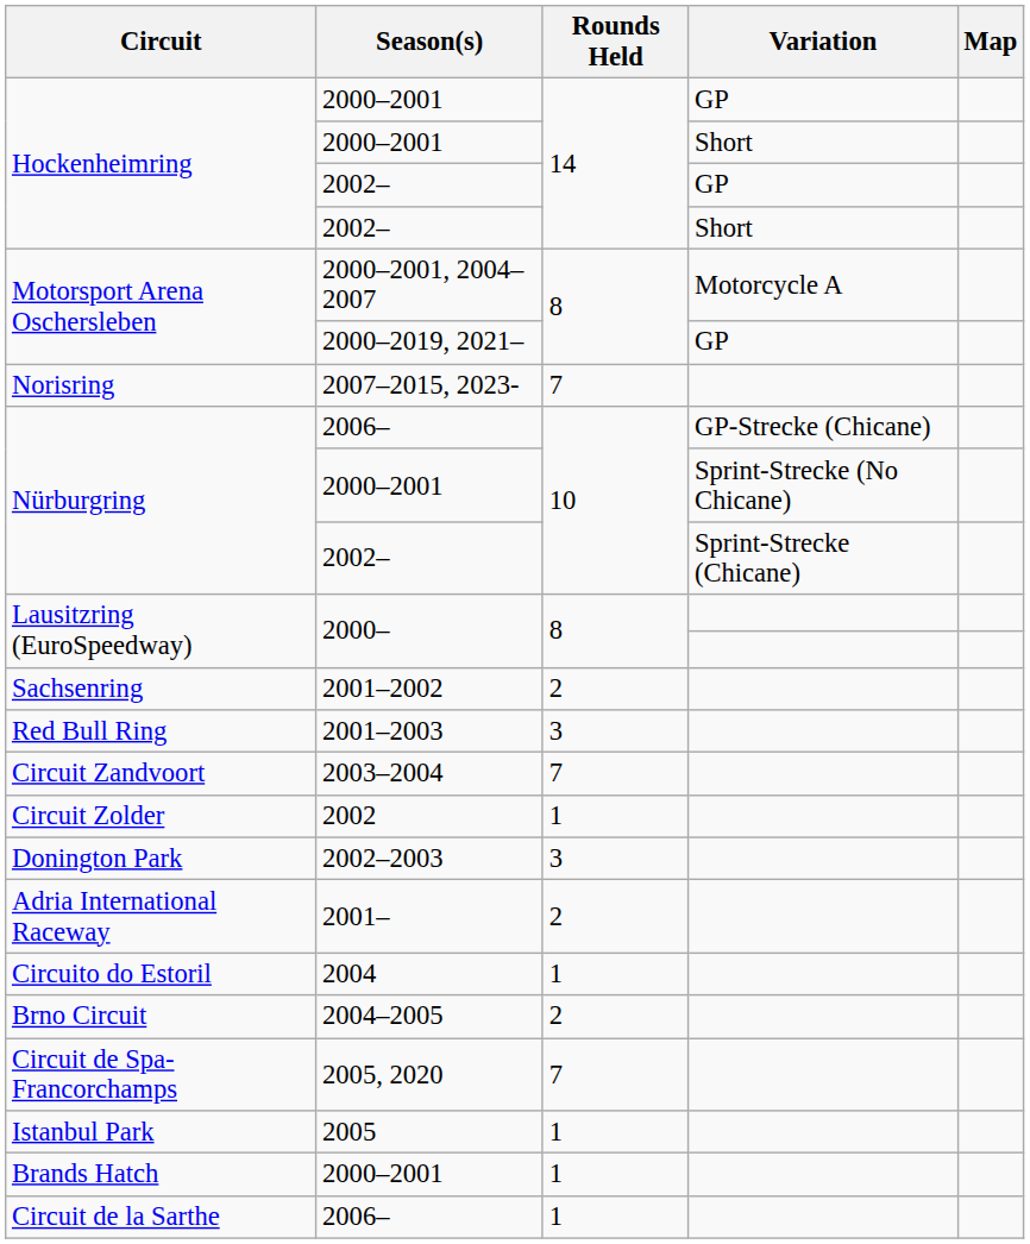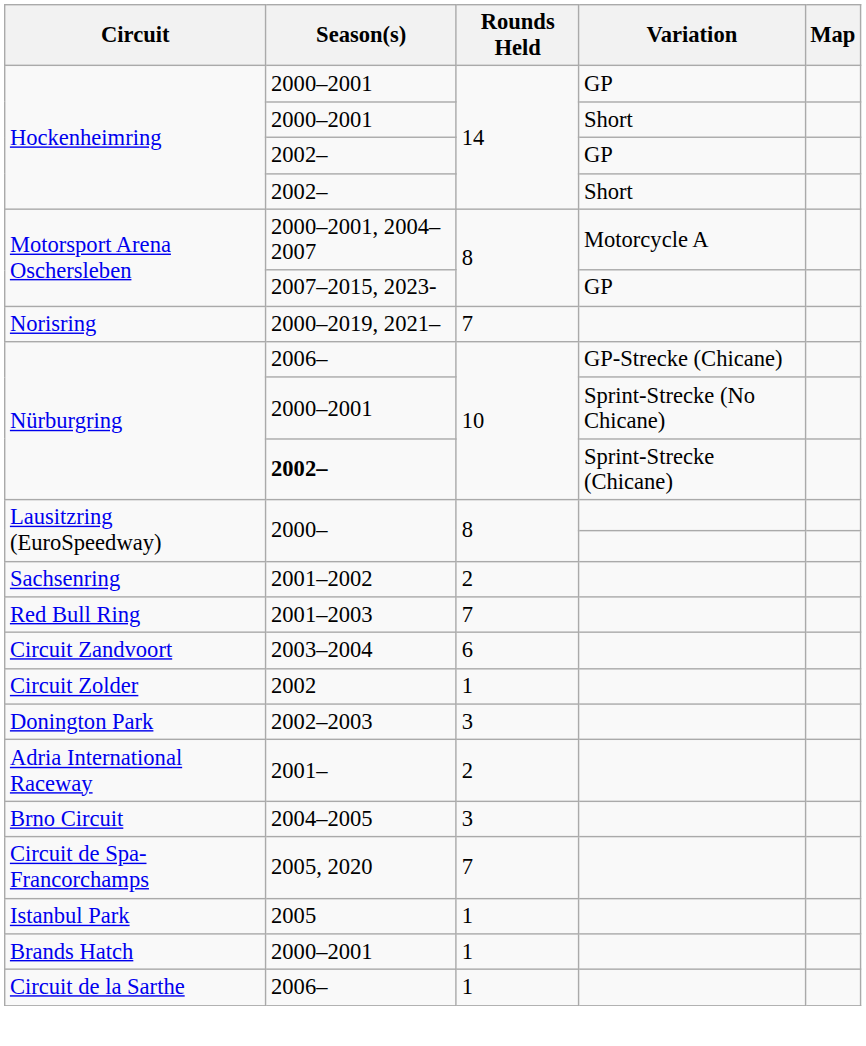Motorsport Arena Oschersleben / GP | Season(s): 2000–2019, 2021– -> 2007–2015, 2023-
Norisring | Season(s): 2007–2015, 2023- -> 2000–2019, 2021–
Nürburgring / Sprint-Strecke (Chicane) | Season(s): normal -> bold
Red Bull Ring | Rounds Held: 3 -> 7
Circuit Zandvoort | Rounds Held: 7 -> 6
- row: Circuito do Estoril | 2004 | 1
Brno Circuit | Rounds Held: 2 -> 3
